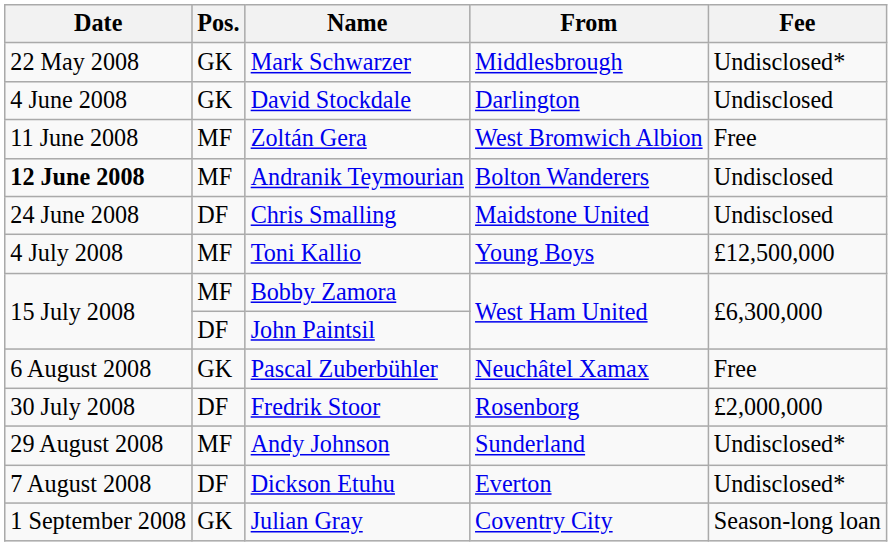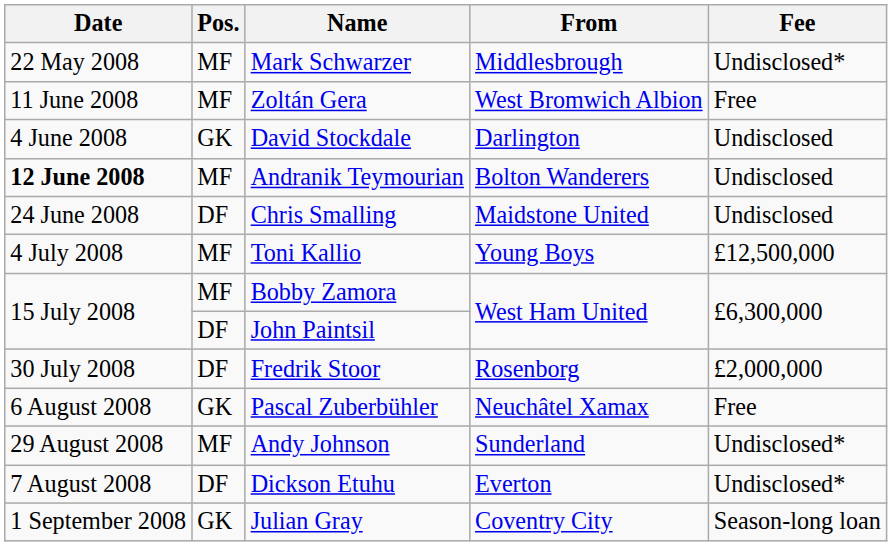Mark Schwarzer | Pos.: GK -> MF
rows swapped: David Stockdale <-> Zoltán Gera
rows swapped: Fredrik Stoor <-> Pascal Zuberbühler
